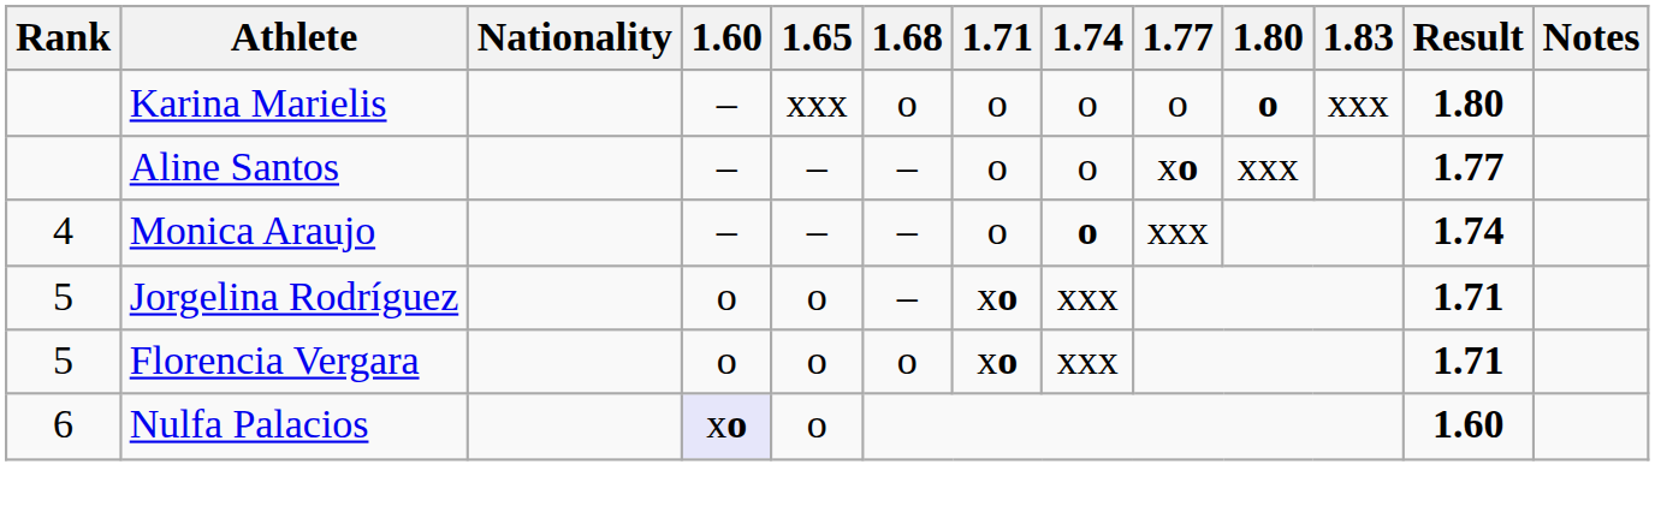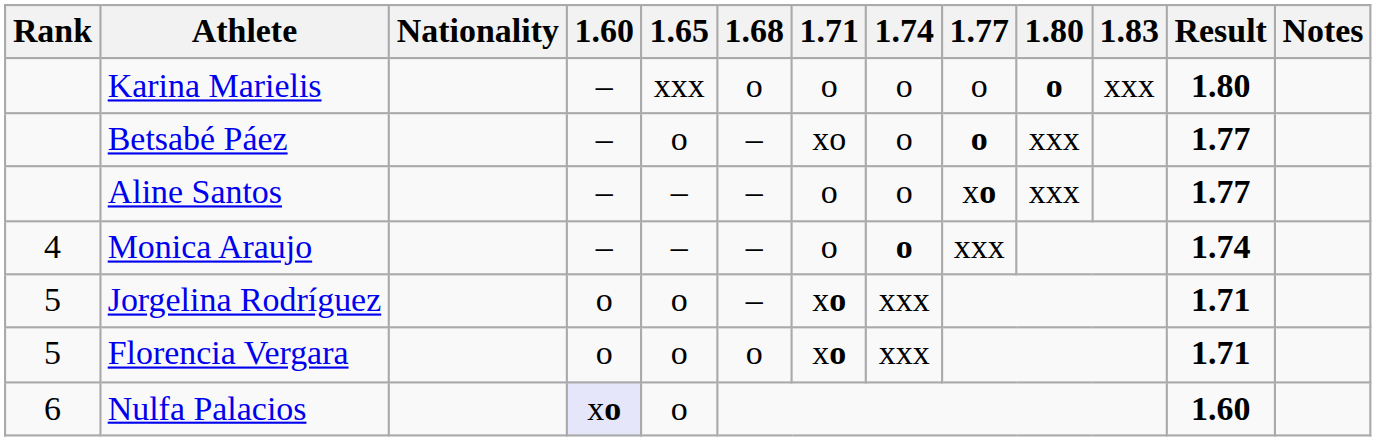+ row: Betsabé Páez | – | o | – | xo | o | o | xxx | 1.77
